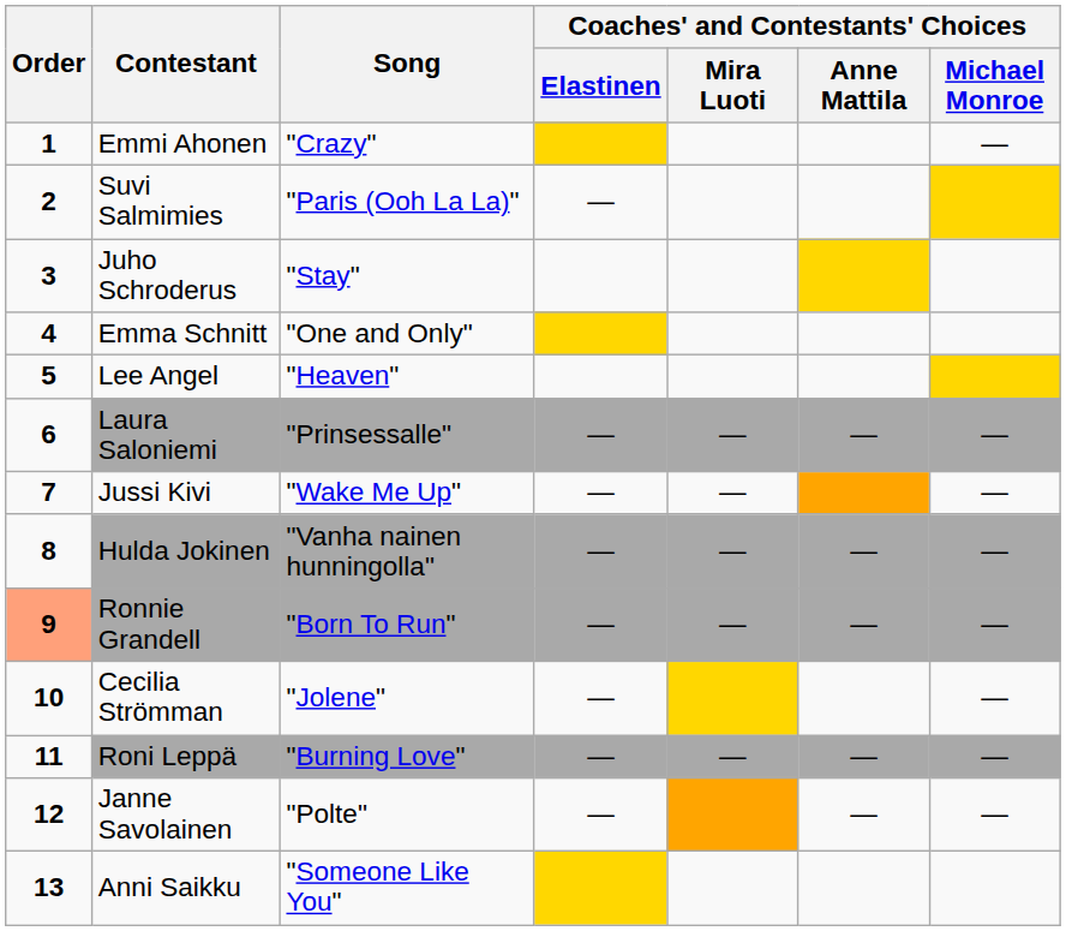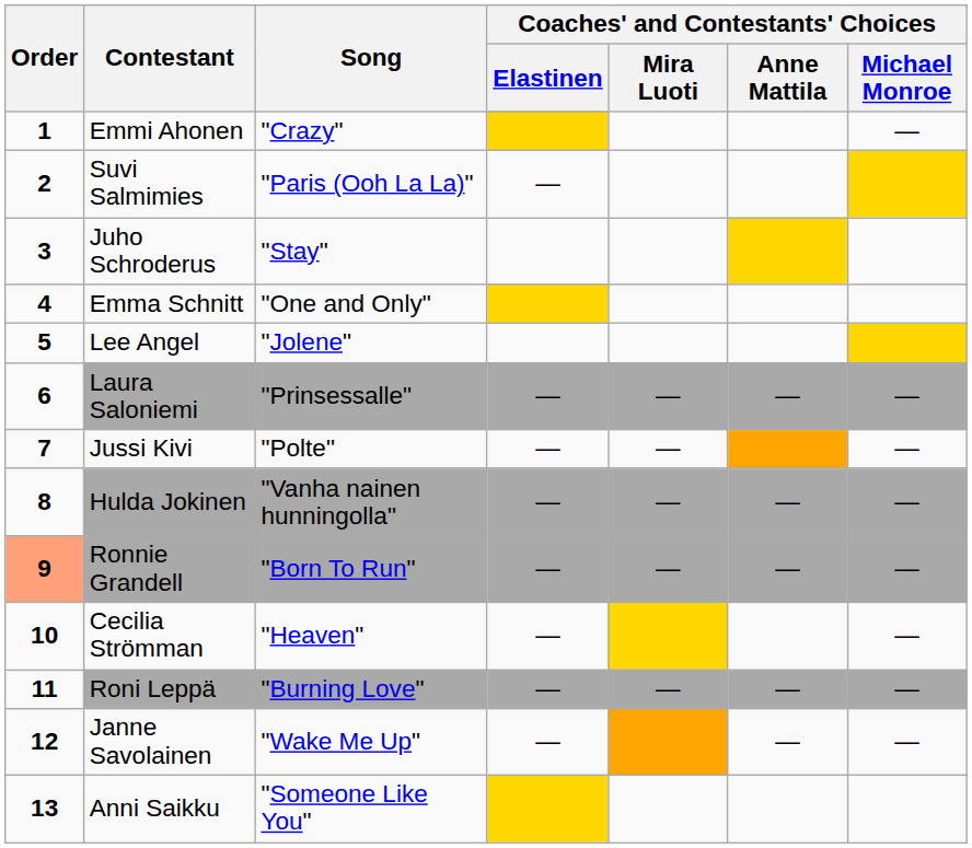Lee Angel | Song: "Heaven" -> "Jolene"
Jussi Kivi | Song: "Wake Me Up" -> "Polte"
Cecilia Strömman | Song: "Jolene" -> "Heaven"
Janne Savolainen | Song: "Polte" -> "Wake Me Up"
